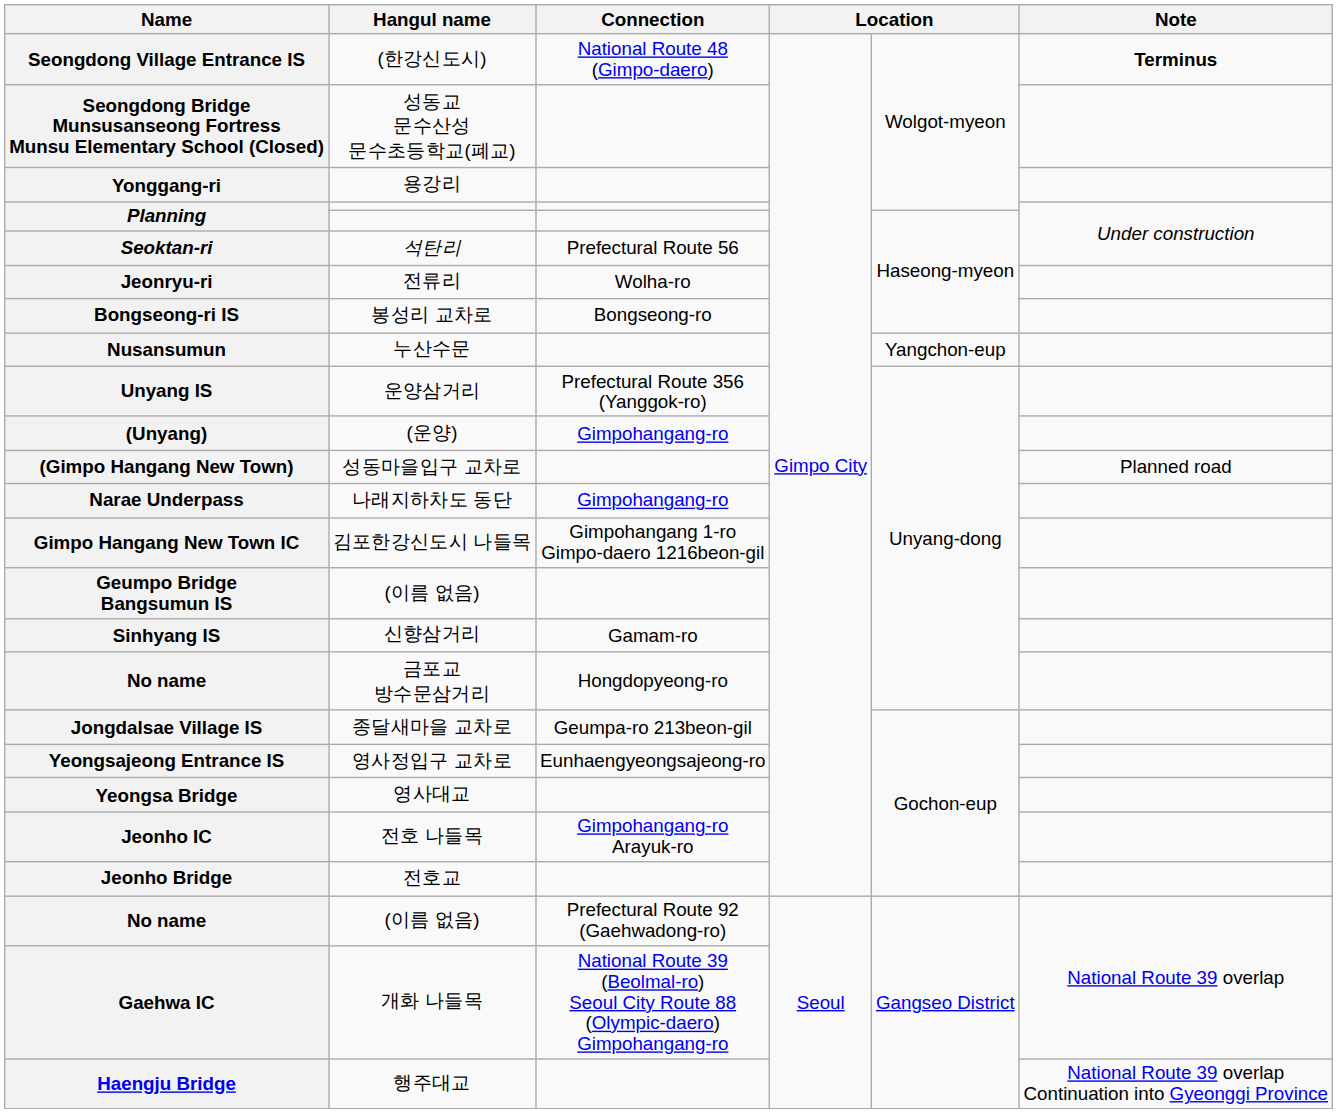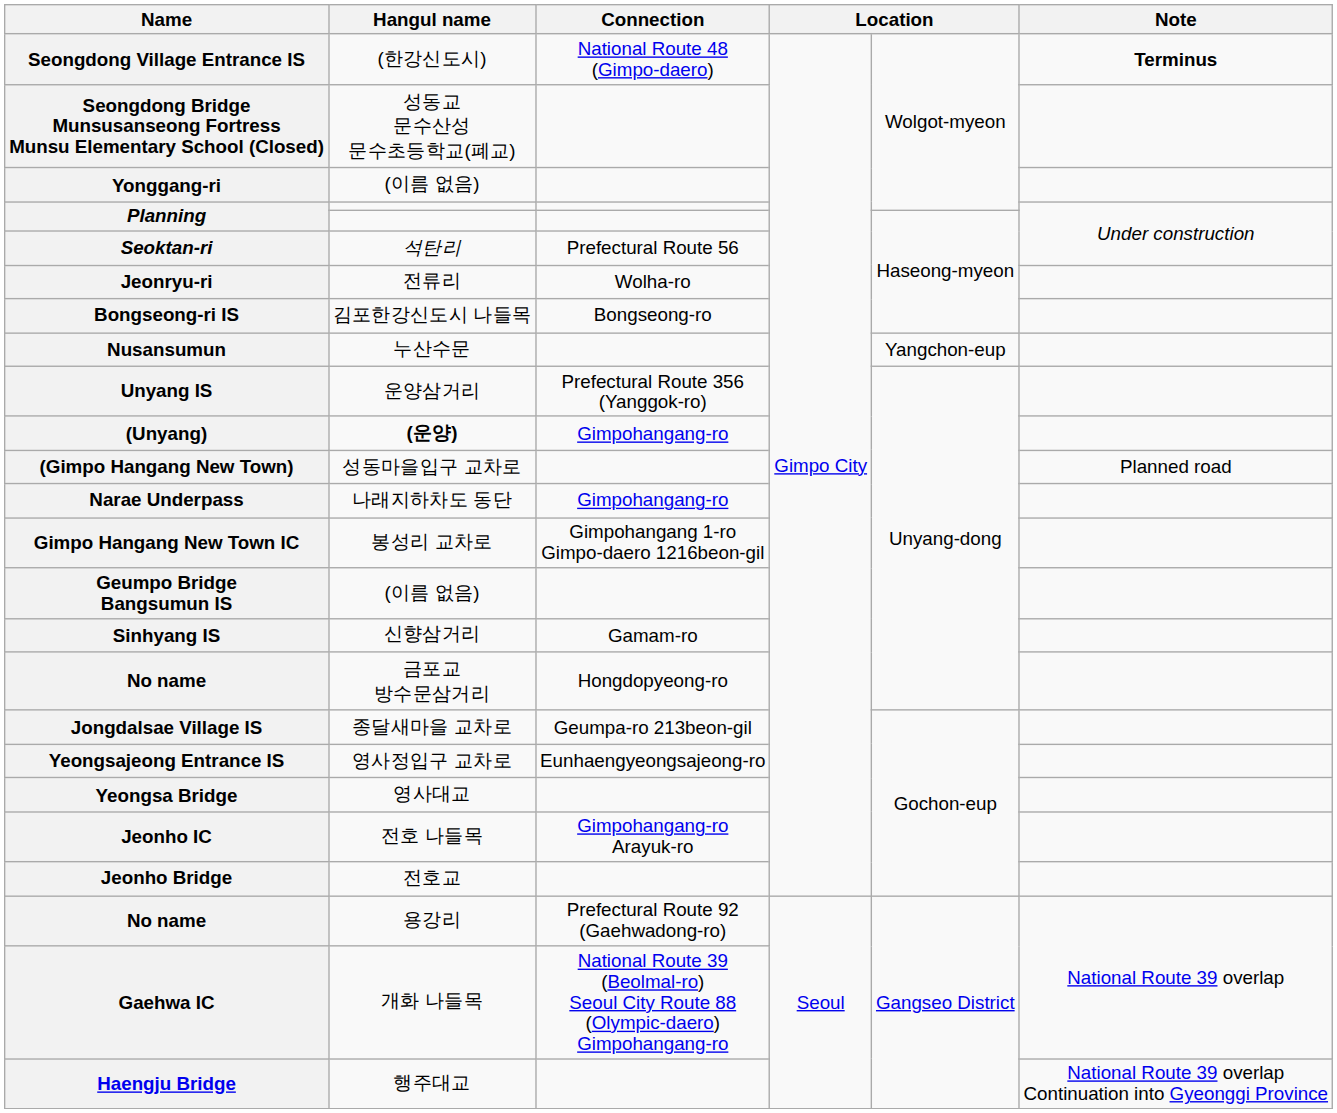Yonggang-ri | Hangul name: 용강리 -> (이름 없음)
Bongseong-ri IS | Hangul name: 봉성리 교차로 -> 김포한강신도시 나들목
(Unyang) | Hangul name: normal -> bold
Gimpo Hangang New Town IC | Hangul name: 김포한강신도시 나들목 -> 봉성리 교차로
No name / Prefectural Route 92 (Gaehwadong-ro) | Hangul name: (이름 없음) -> 용강리
